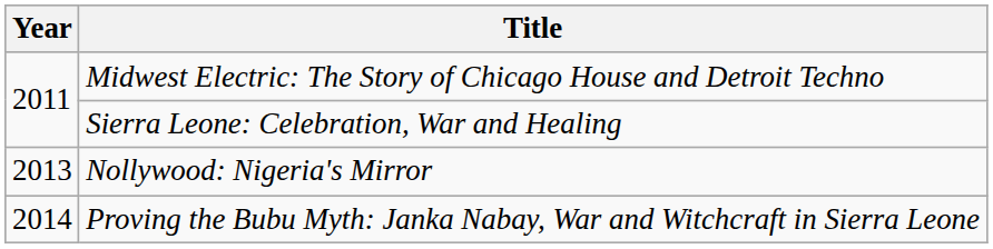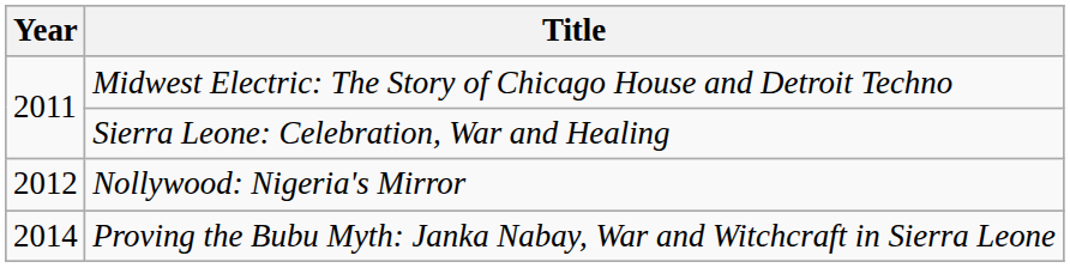Nollywood: Nigeria's Mirror | Year: 2013 -> 2012
